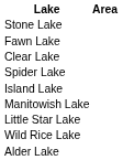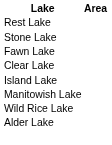+ row: Rest Lake
- row: Spider Lake
- row: Little Star Lake
